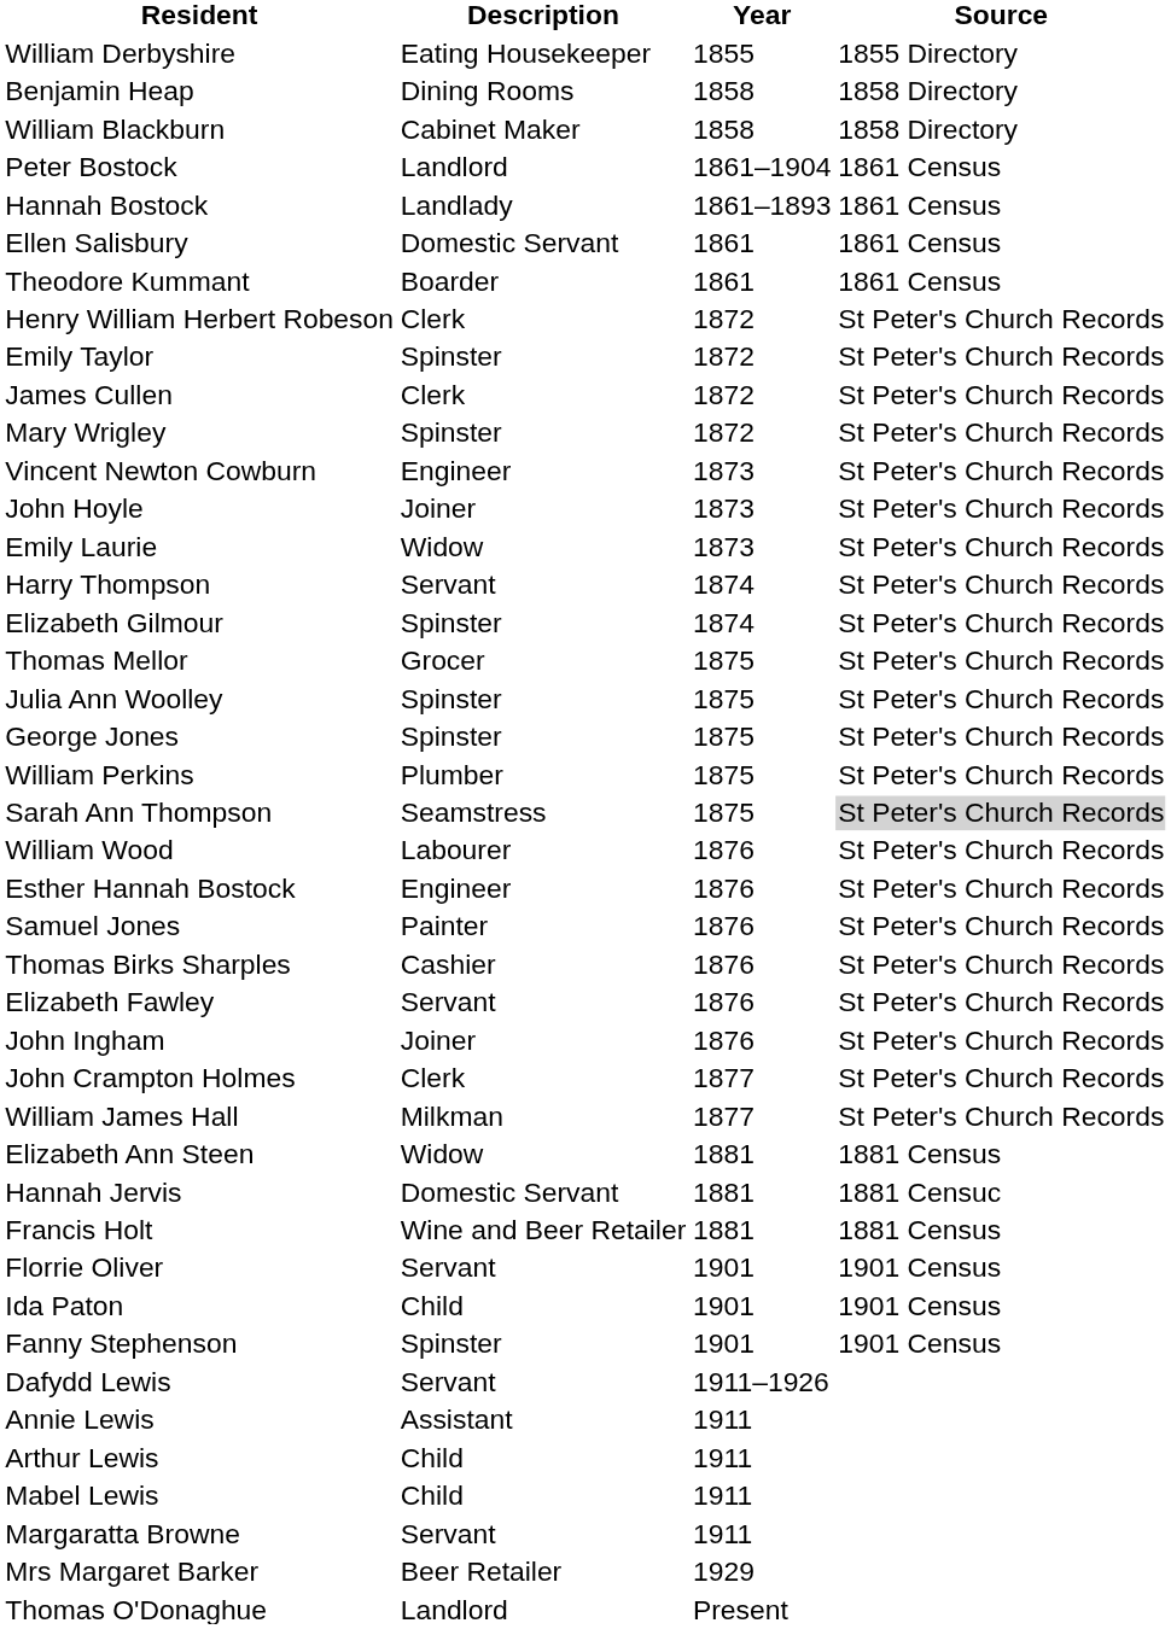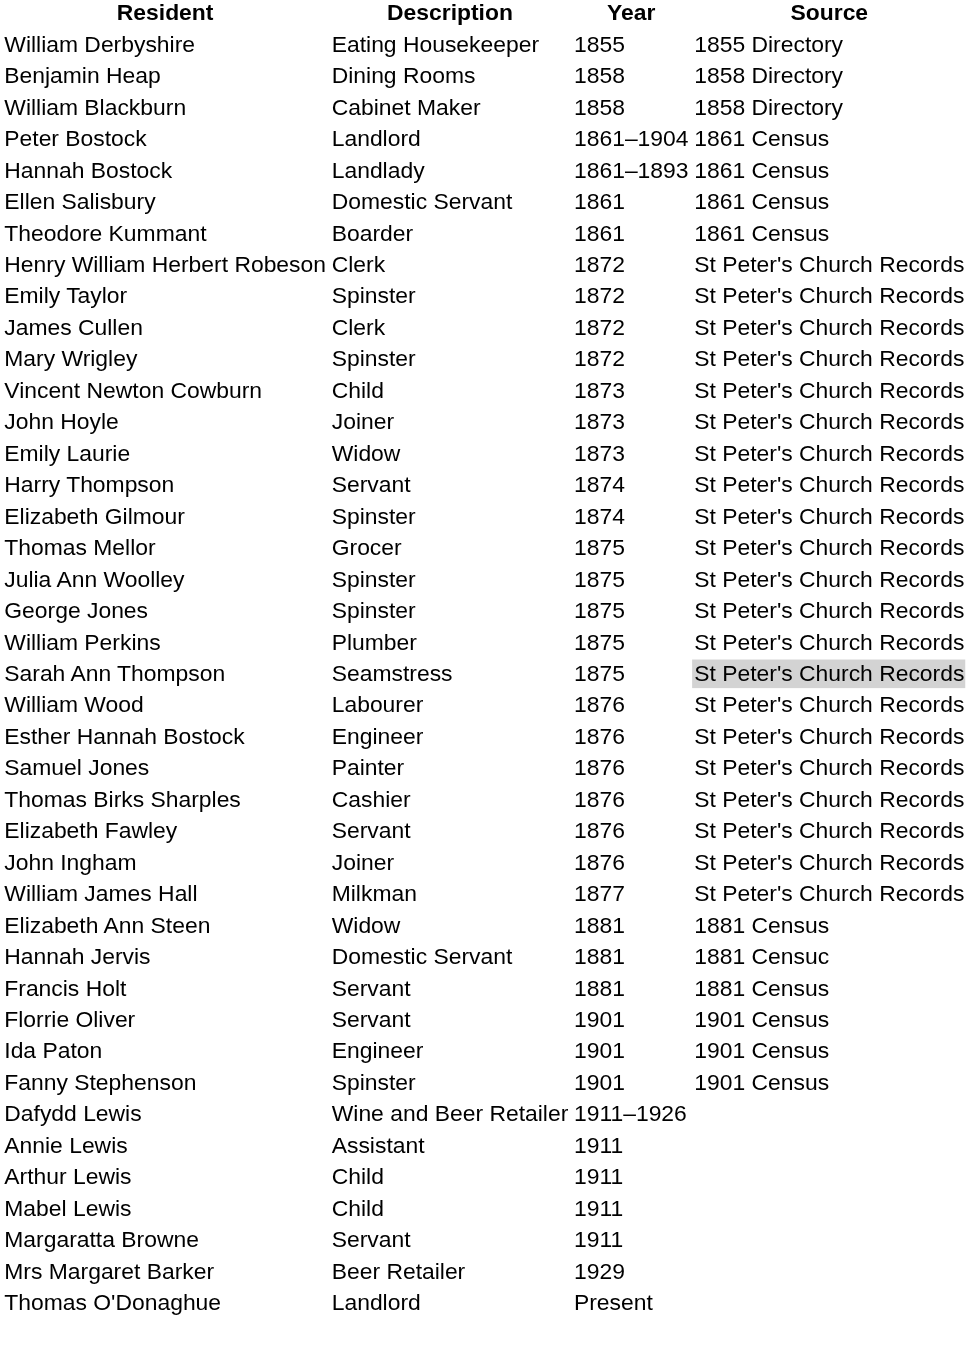Vincent Newton Cowburn | Description: Engineer -> Child
- row: John Crampton Holmes | Clerk | 1877 | St Peter's Church Records
Francis Holt | Description: Wine and Beer Retailer -> Servant
Ida Paton | Description: Child -> Engineer
Dafydd Lewis | Description: Servant -> Wine and Beer Retailer
